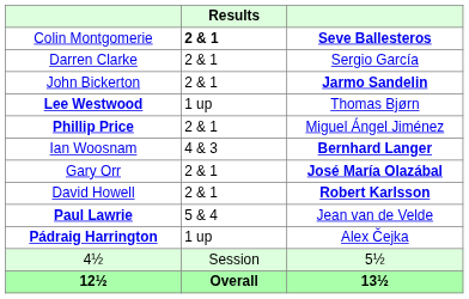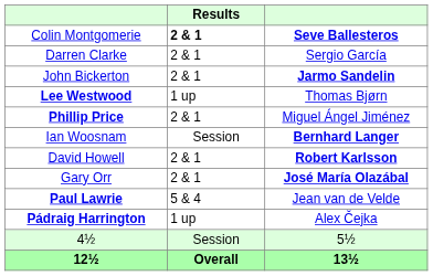Ian Woosnam | Results: 4 & 3 -> Session
rows swapped: David Howell <-> Gary Orr
